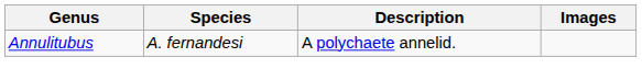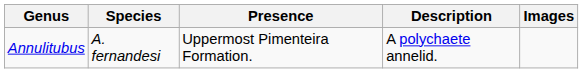+ column: Presence | Uppermost Pimenteira Formation.
